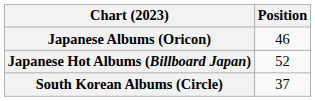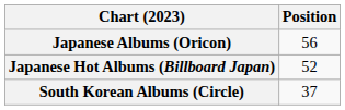Japanese Albums (Oricon) | Position: 46 -> 56
